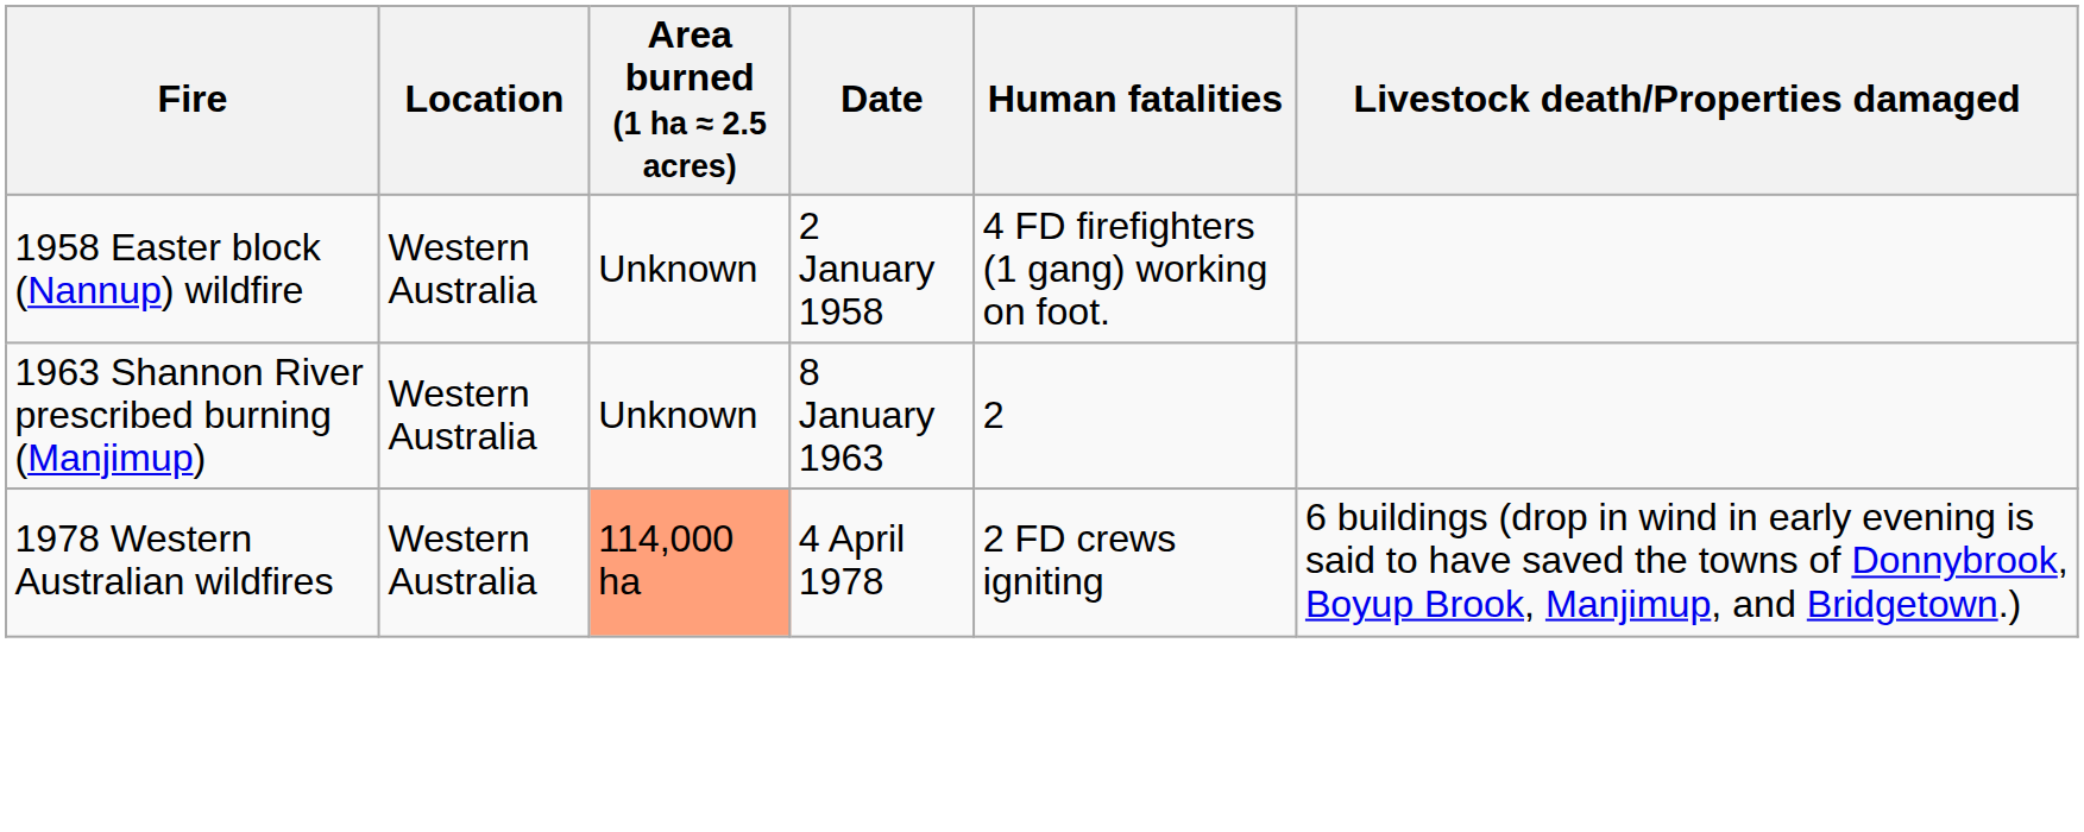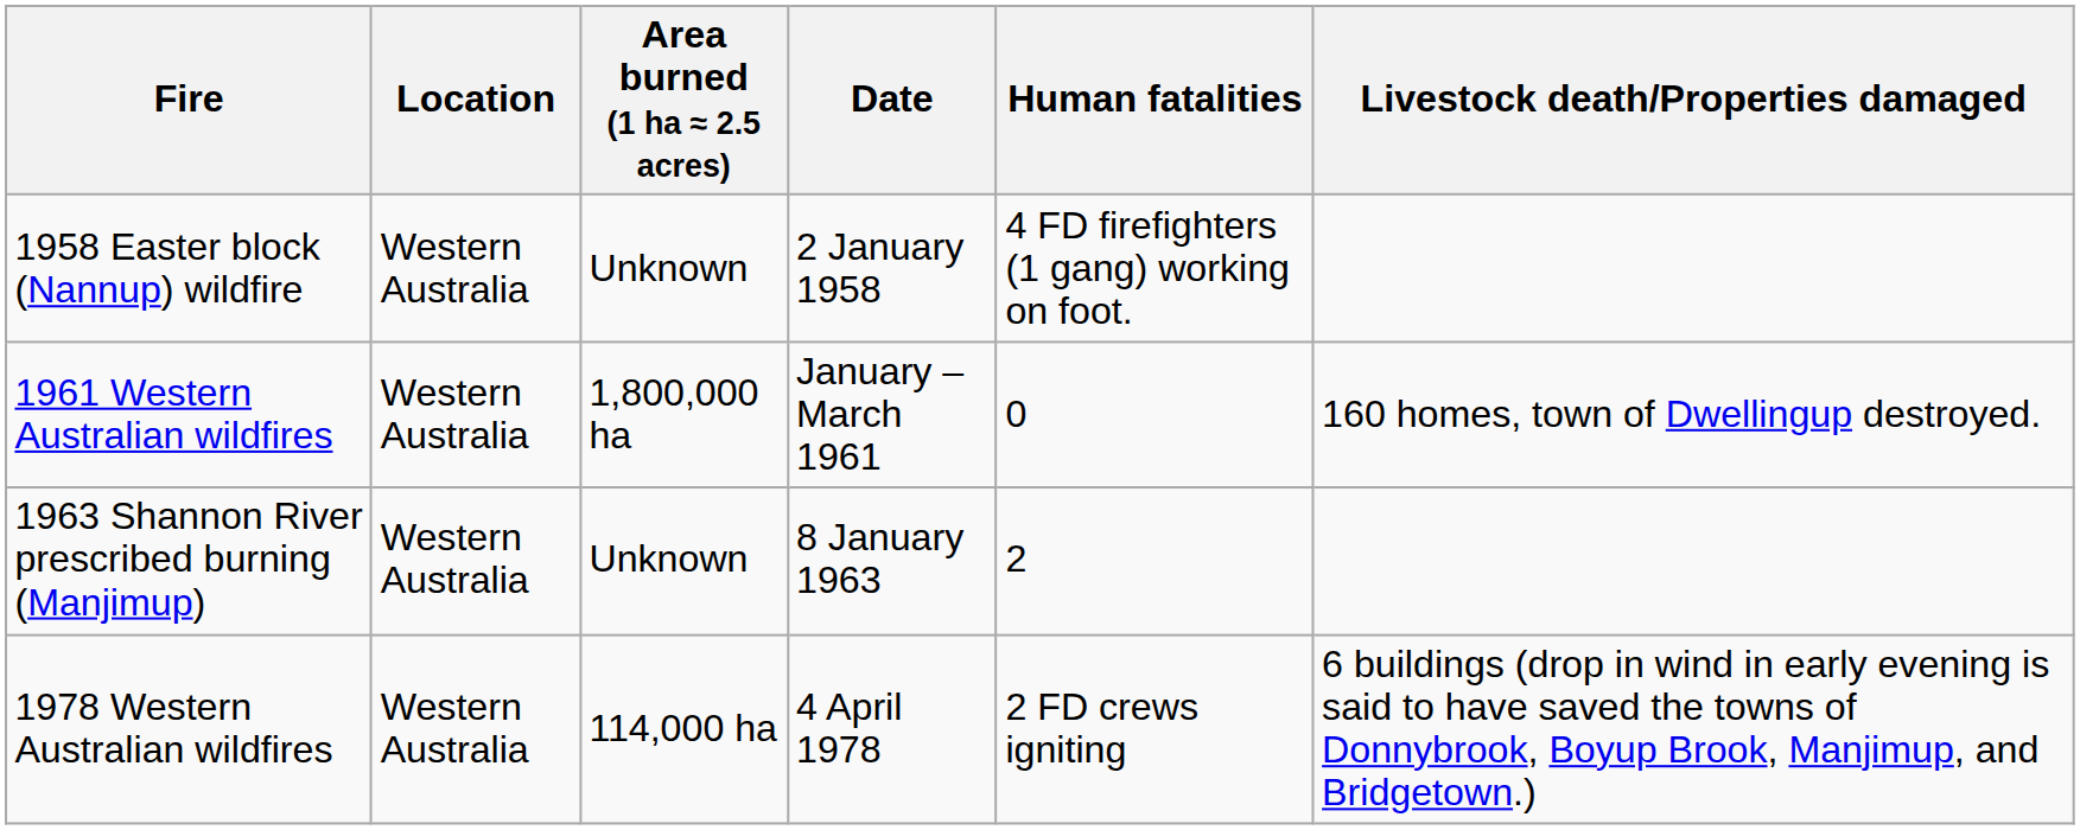+ row: 1961 Western Australian wildfires | Western Australia | 1,800,000 ha | January – March 1961 | 0 | 160 homes, town of Dwellingup destroyed.
1978 Western Australian wildfires | Area burned (1 ha ≈ 2.5 acres): lightsalmon background -> no background
